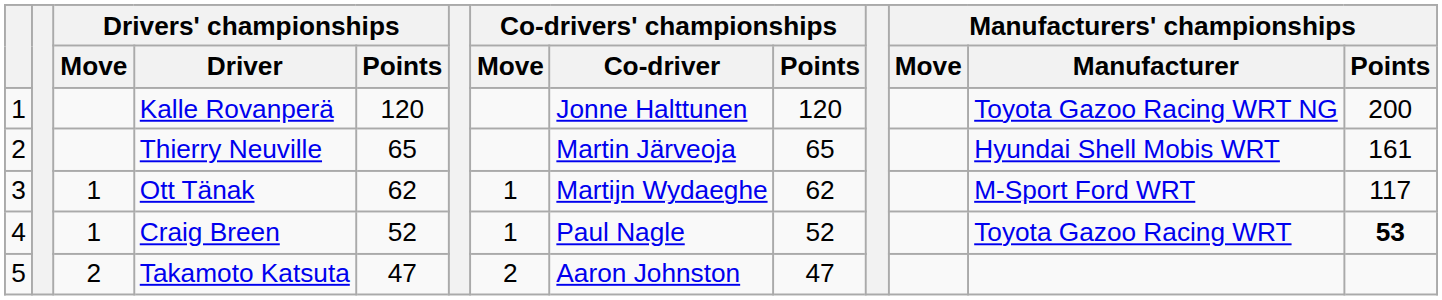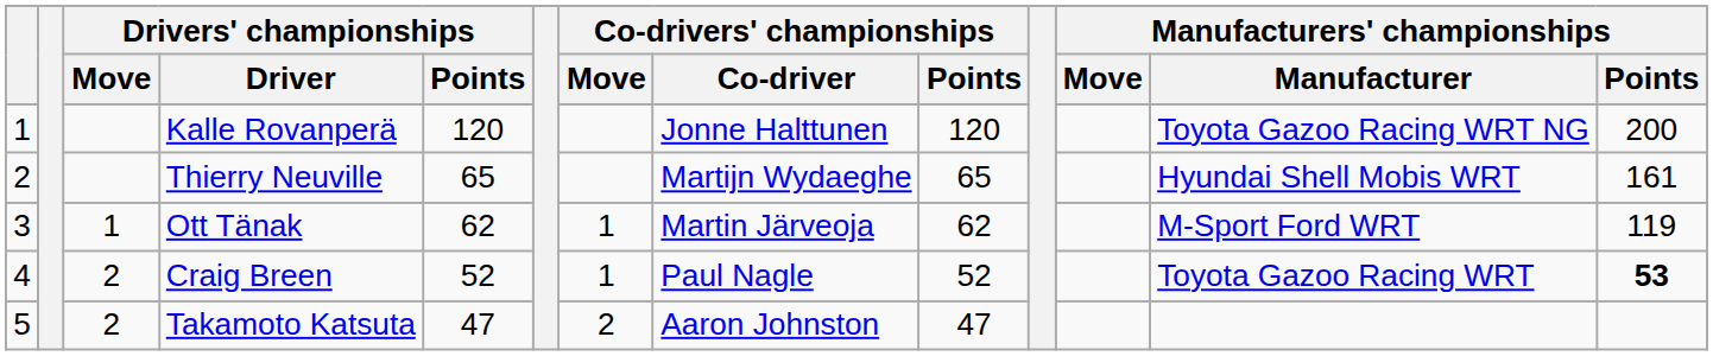Thierry Neuville | Co-drivers' championships / Co-driver: Martin Järveoja -> Martijn Wydaeghe
Ott Tänak | Co-drivers' championships / Co-driver: Martijn Wydaeghe -> Martin Järveoja
Ott Tänak | Manufacturers' championships / Points: 117 -> 119
Craig Breen | Drivers' championships / Move: 1 -> 2
